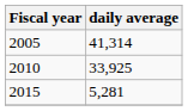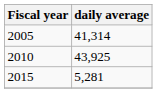2010 | daily average: 33,925 -> 43,925
